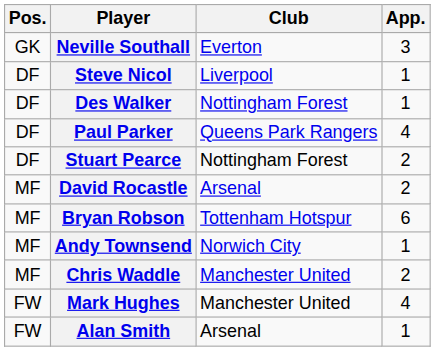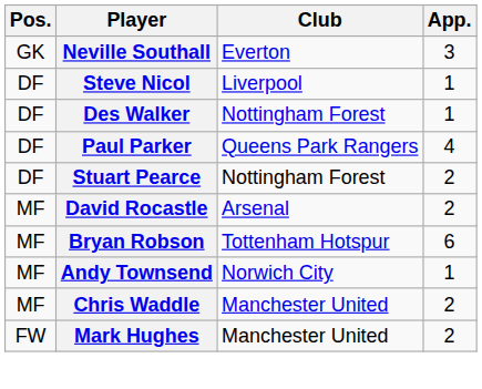Mark Hughes | App.: 4 -> 2
- row: FW | Alan Smith | Arsenal | 1
